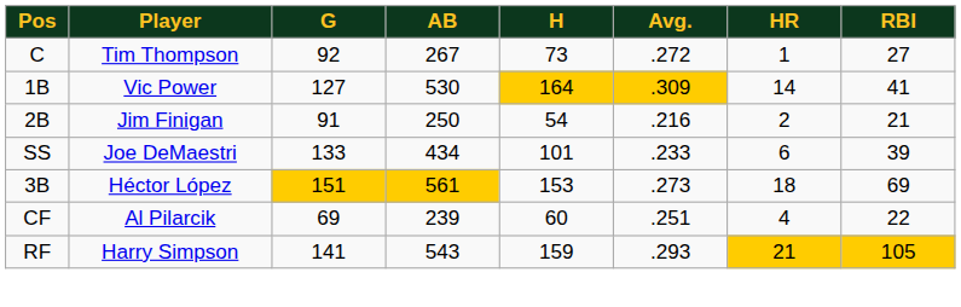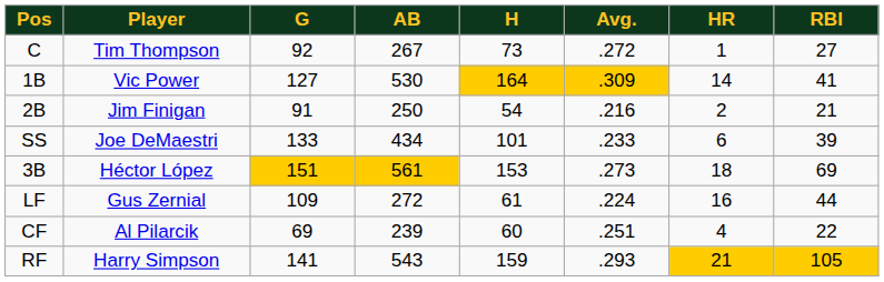+ row: LF | Gus Zernial | 109 | 272 | 61 | .224 | 16 | 44
